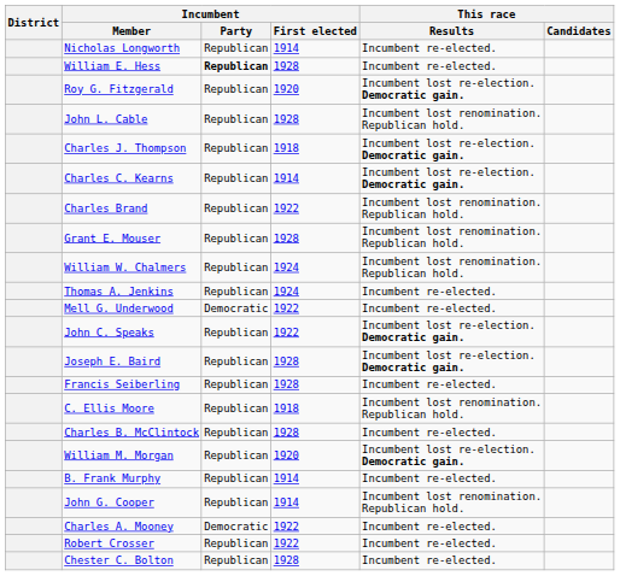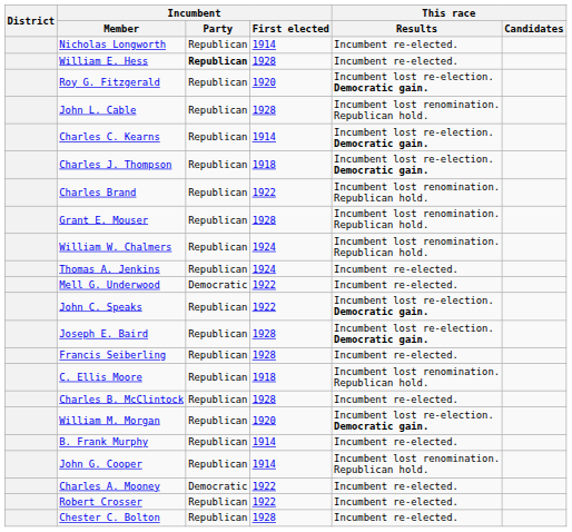rows swapped: Charles J. Thompson <-> Charles C. Kearns
